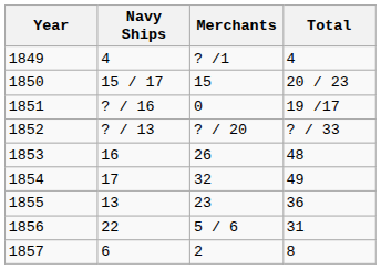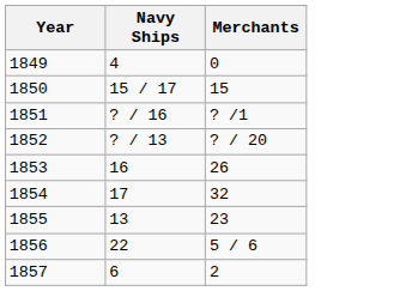- column: Total | 4 | 20 / 23 | 19 /17 | ? / 33 | 48 | 49 | 36 | 31 | 8
1849 | Merchants: ? /1 -> 0
1851 | Merchants: 0 -> ? /1
